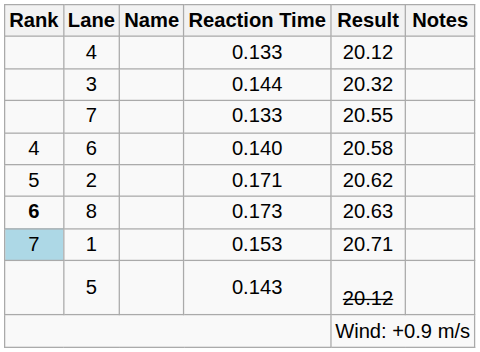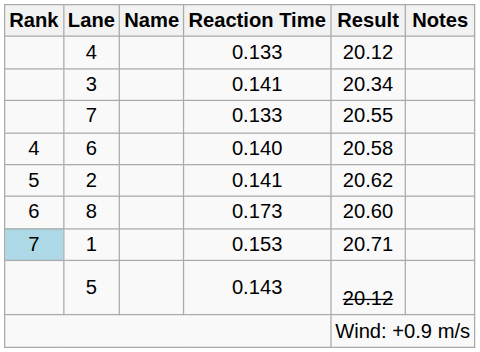3 | Reaction Time: 0.144 -> 0.141
3 | Result: 20.32 -> 20.34
2 | Reaction Time: 0.171 -> 0.141
8 | Rank: bold -> normal
8 | Result: 20.63 -> 20.60
